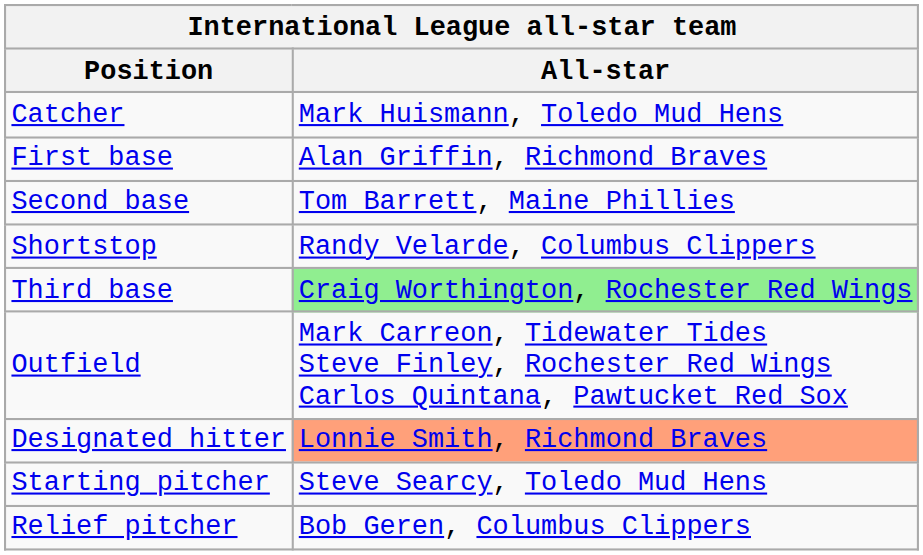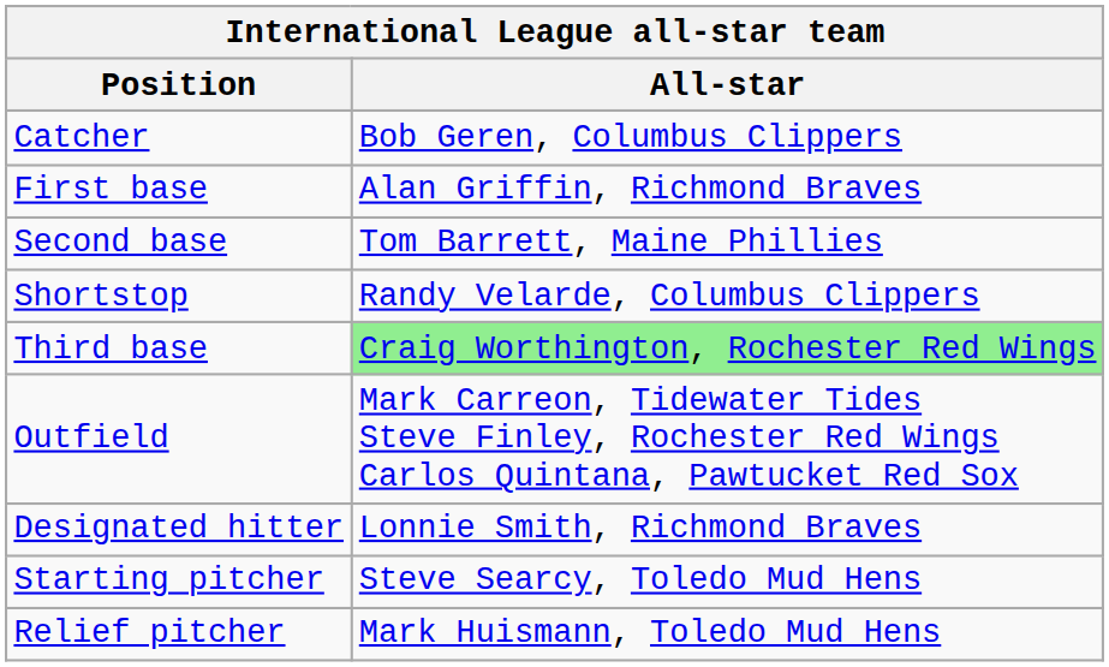Catcher | All-star: Mark Huismann, Toledo Mud Hens -> Bob Geren, Columbus Clippers
Designated hitter | All-star: lightsalmon background -> no background
Relief pitcher | All-star: Bob Geren, Columbus Clippers -> Mark Huismann, Toledo Mud Hens
